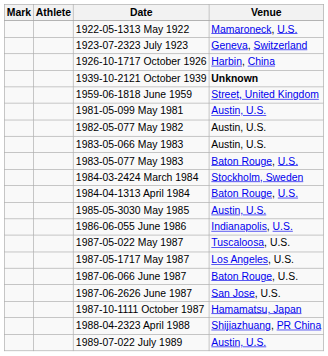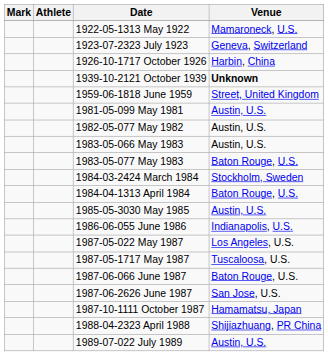1987-05-022 May 1987 | Venue: Tuscaloosa, U.S. -> Los Angeles, U.S.
1987-05-1717 May 1987 | Venue: Los Angeles, U.S. -> Tuscaloosa, U.S.
